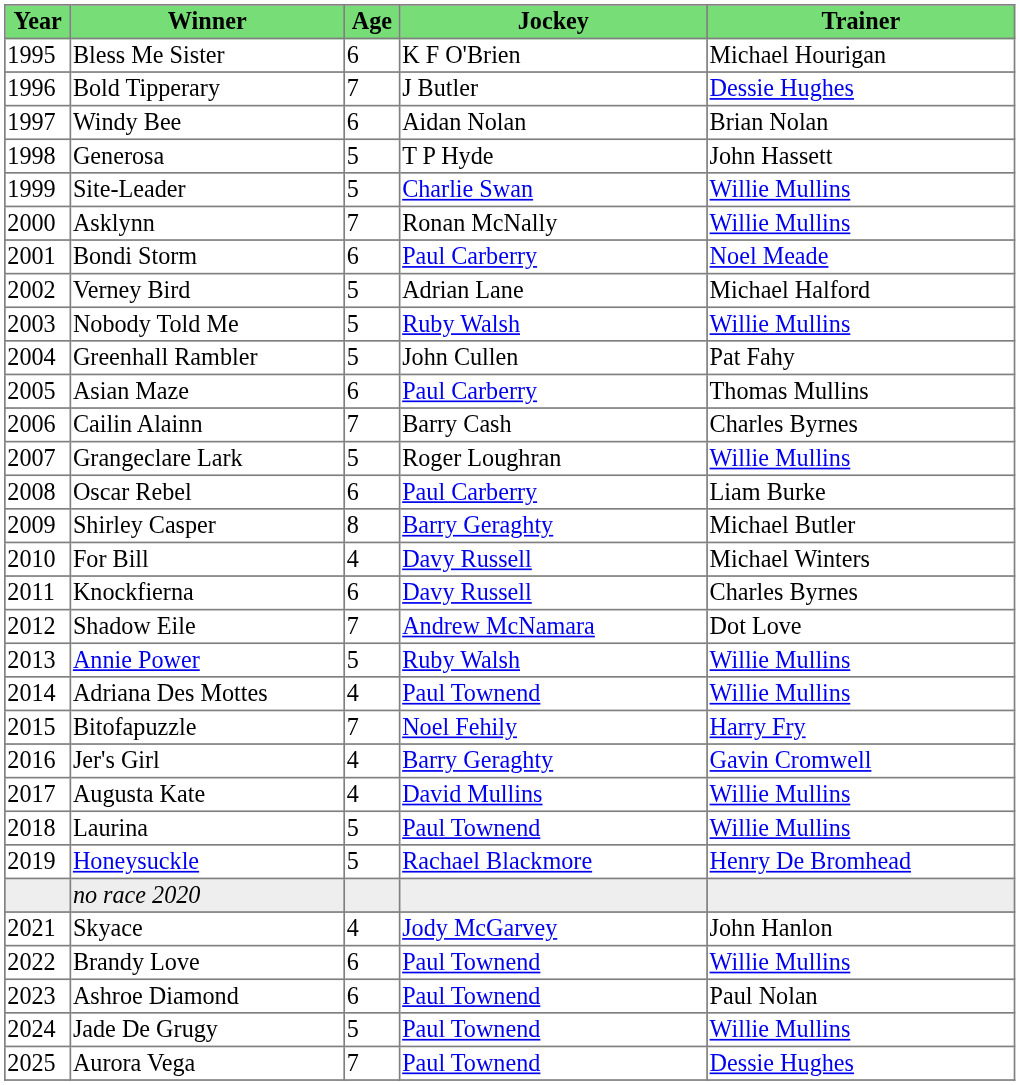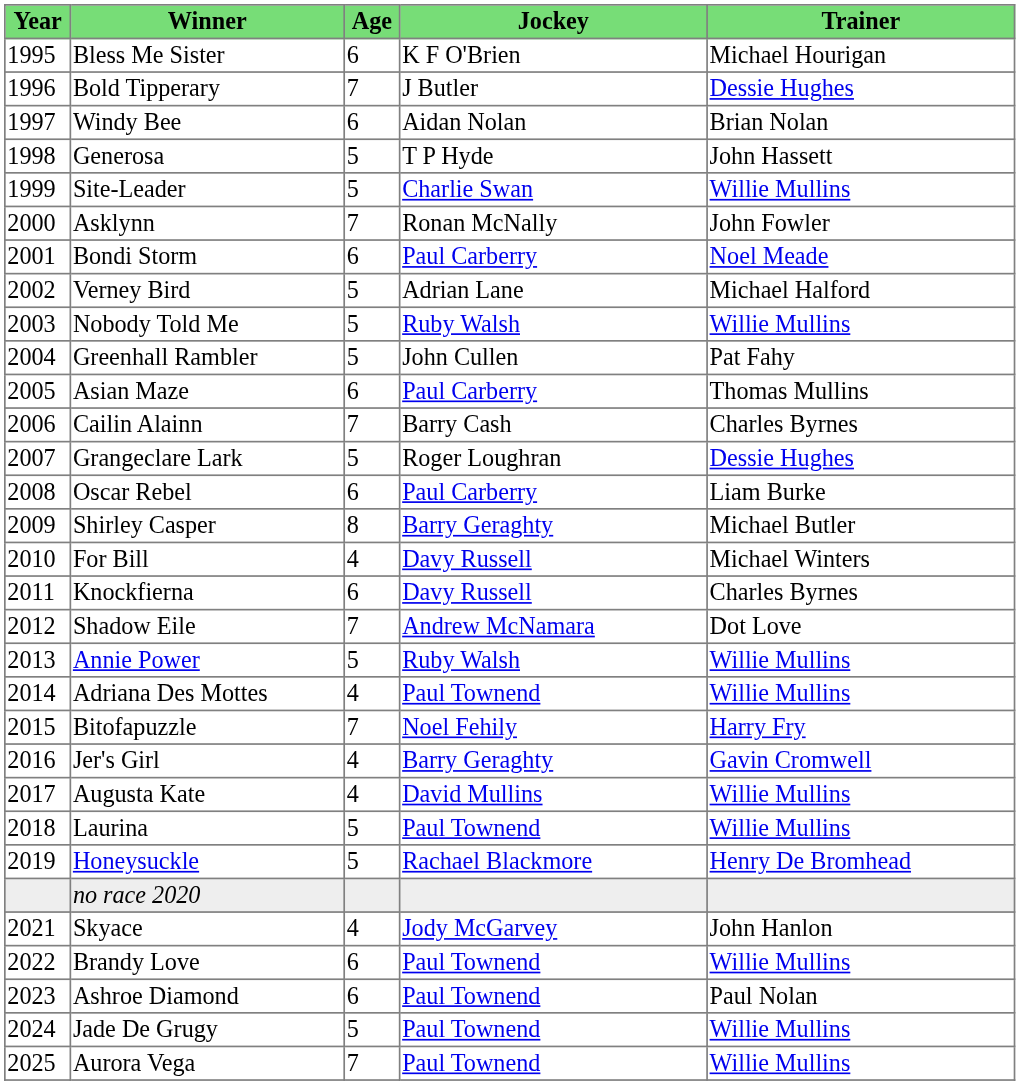Asklynn | Trainer: Willie Mullins -> John Fowler
Grangeclare Lark | Trainer: Willie Mullins -> Dessie Hughes
Aurora Vega | Trainer: Dessie Hughes -> Willie Mullins
